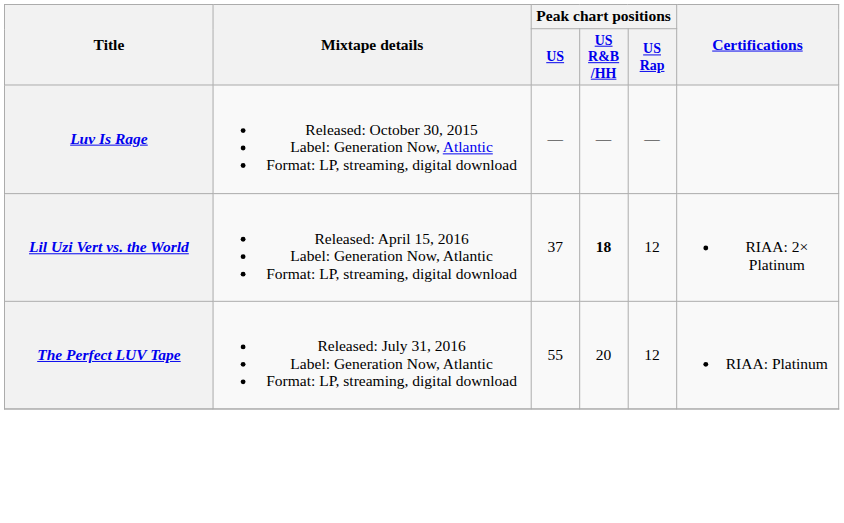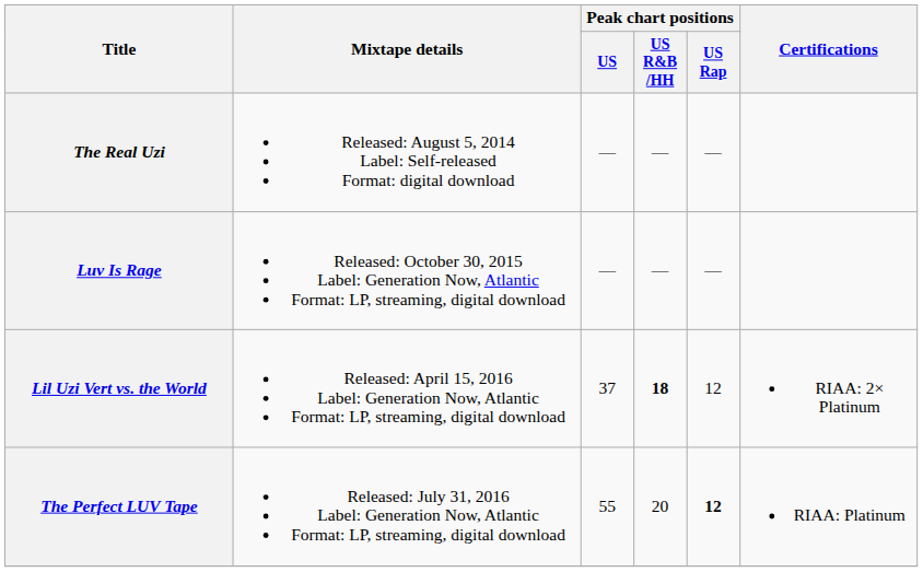+ row: The Real Uzi | Released: August 5, 2014 Label: Self-released Format: digital download | — | — | —
The Perfect LUV Tape | Peak chart positions / US Rap: normal -> bold
